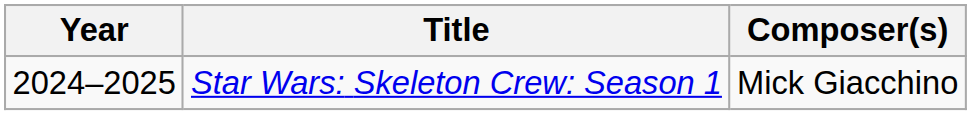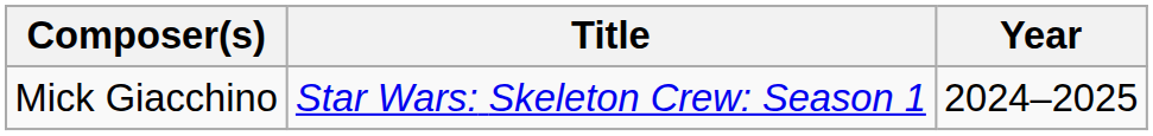columns swapped: Year <-> Composer(s)
